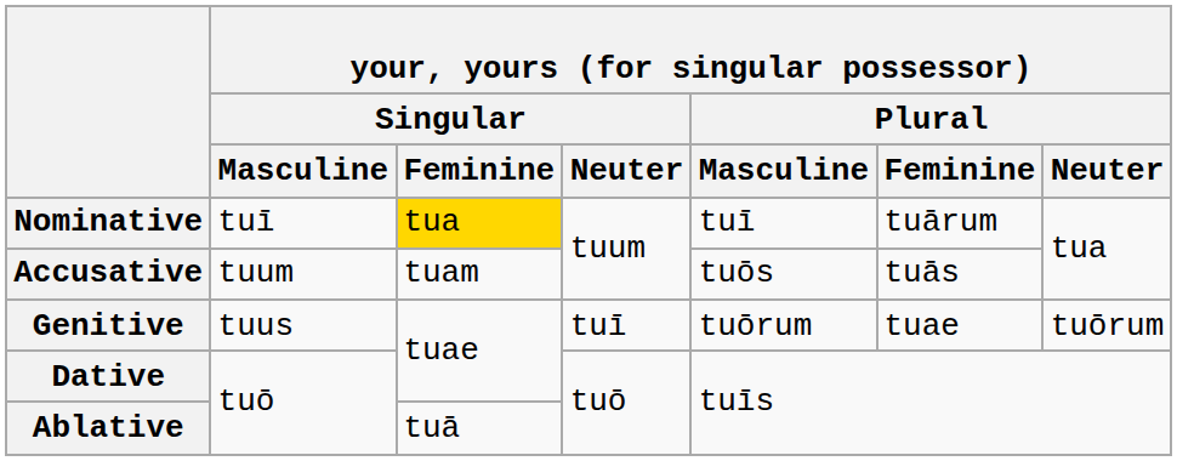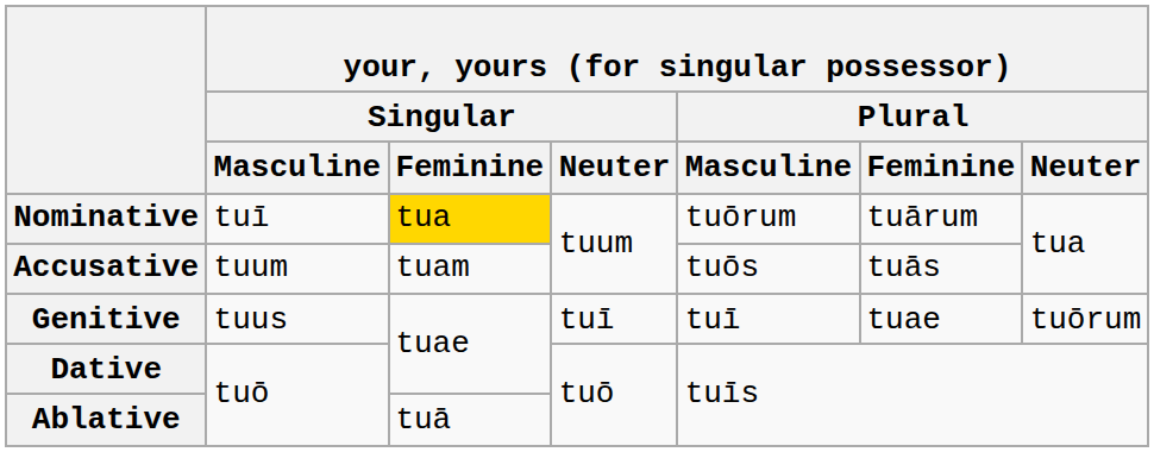Nominative | your, yours (for singular possessor) / Plural / Masculine: tuī -> tuōrum
Genitive | your, yours (for singular possessor) / Plural / Masculine: tuōrum -> tuī
